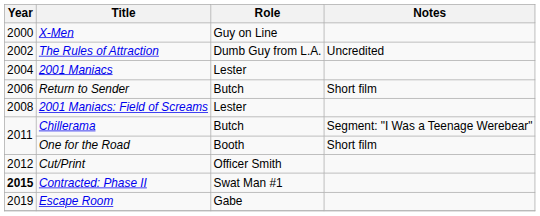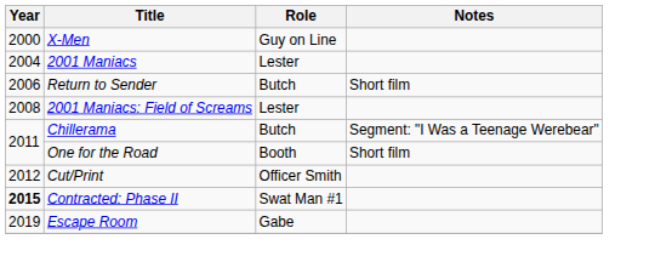- row: 2002 | The Rules of Attraction | Dumb Guy from L.A. | Uncredited
